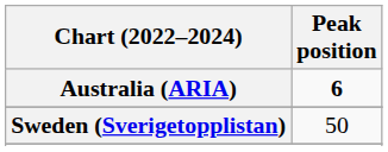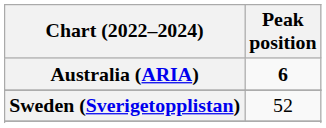Sweden (Sverigetopplistan) | Peak position: 50 -> 52
